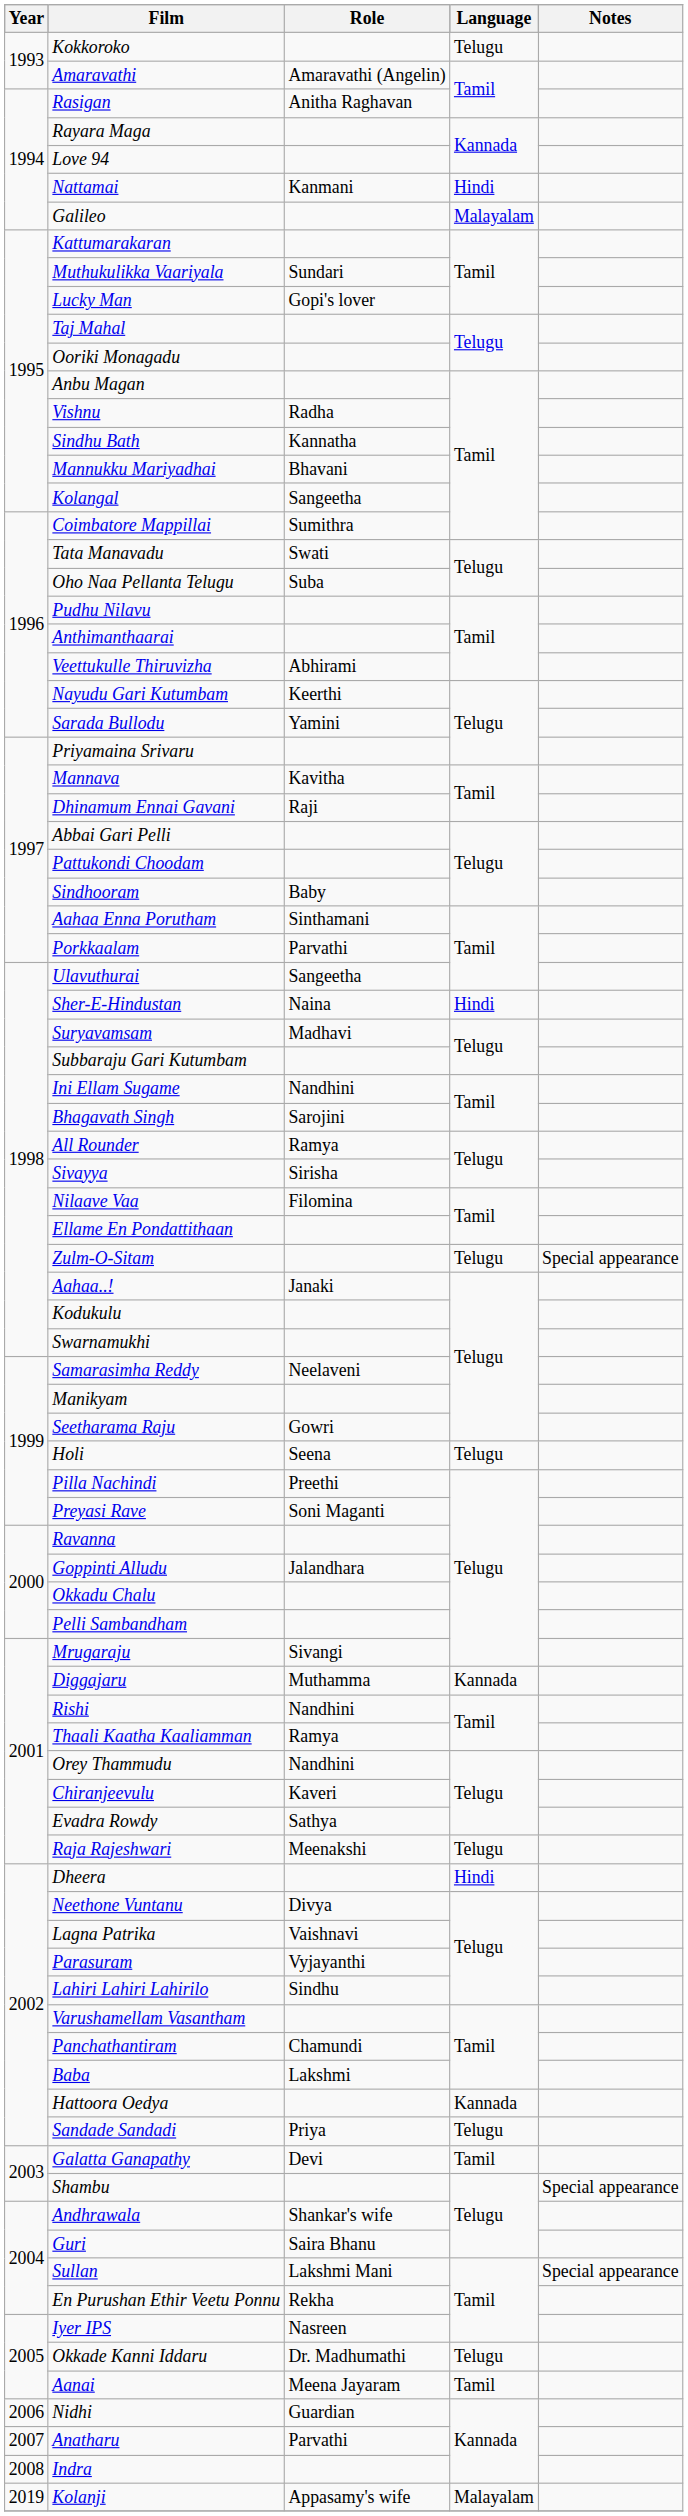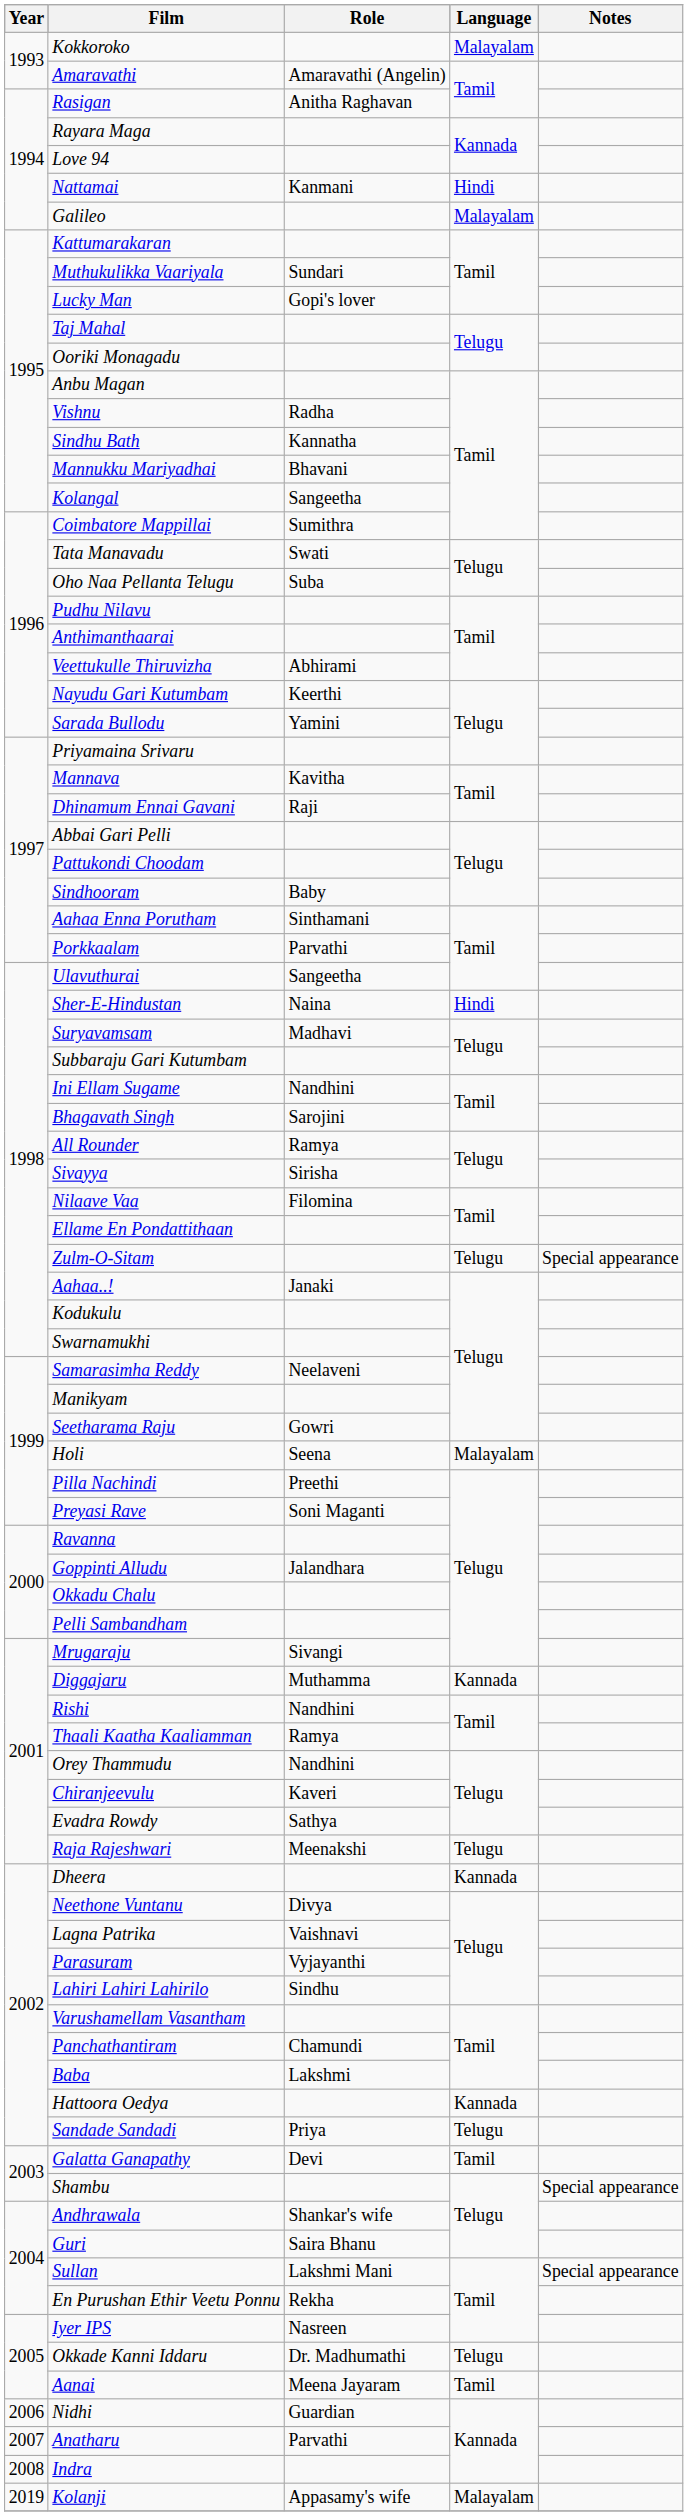Kokkoroko | Language: Telugu -> Malayalam
Holi | Language: Telugu -> Malayalam
Dheera | Language: Hindi -> Kannada
